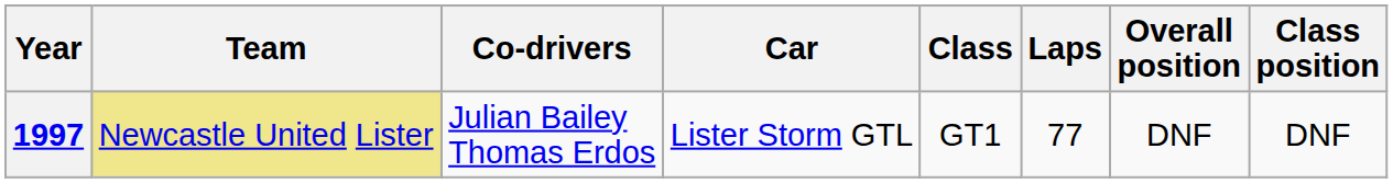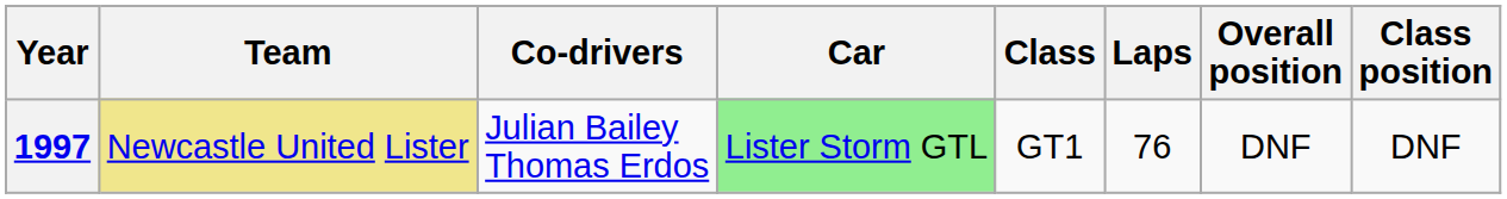1997 | Car: no background -> lightgreen background
1997 | Laps: 77 -> 76
